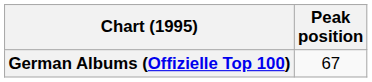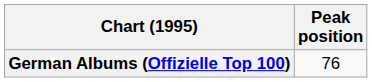German Albums (Offizielle Top 100) | Peak position: 67 -> 76
